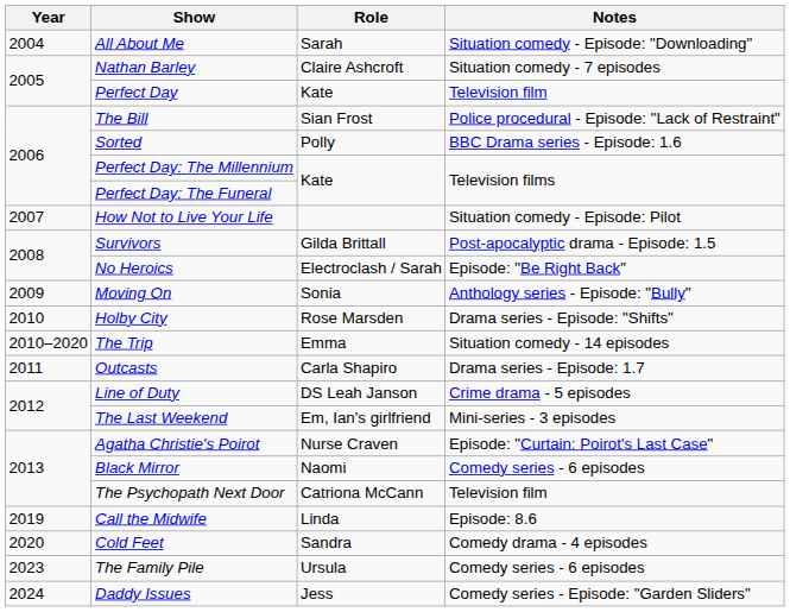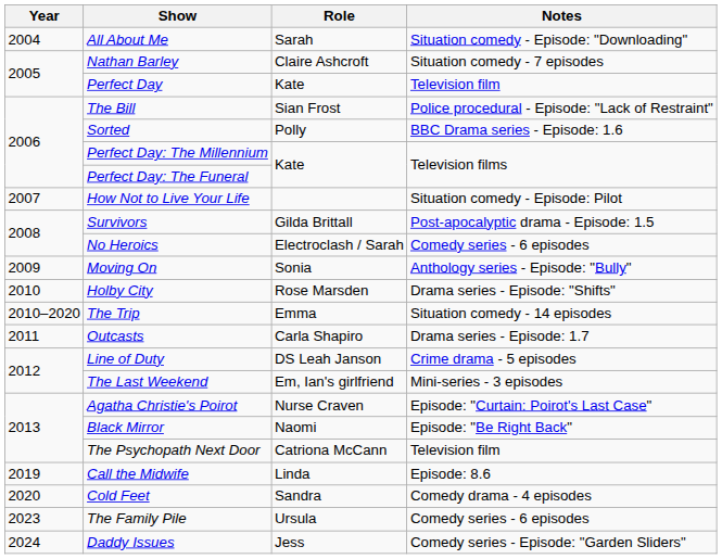No Heroics | Notes: Episode: "Be Right Back" -> Comedy series - 6 episodes
Black Mirror | Notes: Comedy series - 6 episodes -> Episode: "Be Right Back"
